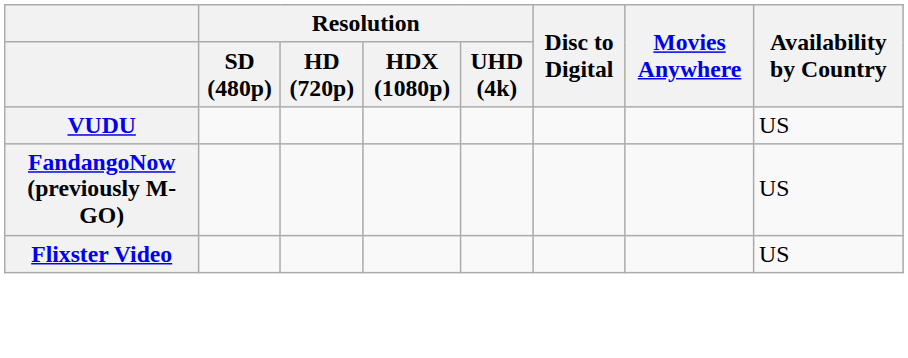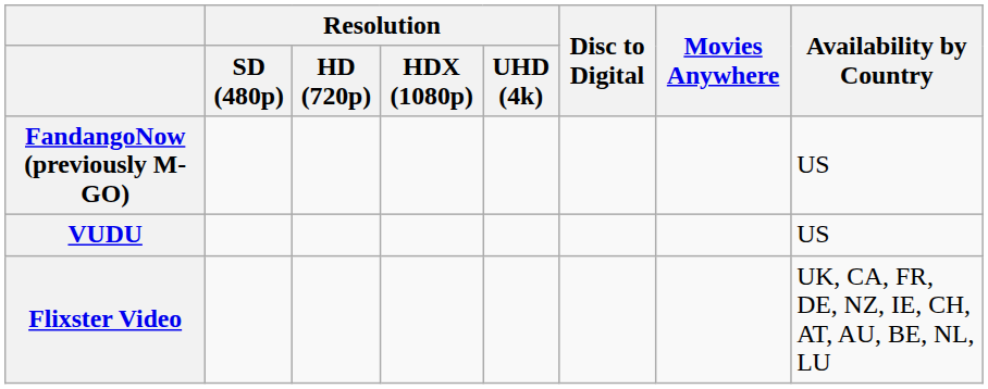rows swapped: VUDU <-> FandangoNow (previously M-GO)
Flixster Video | Availability by Country: US -> UK, CA, FR, DE, NZ, IE, CH, AT, AU, BE, NL, LU
